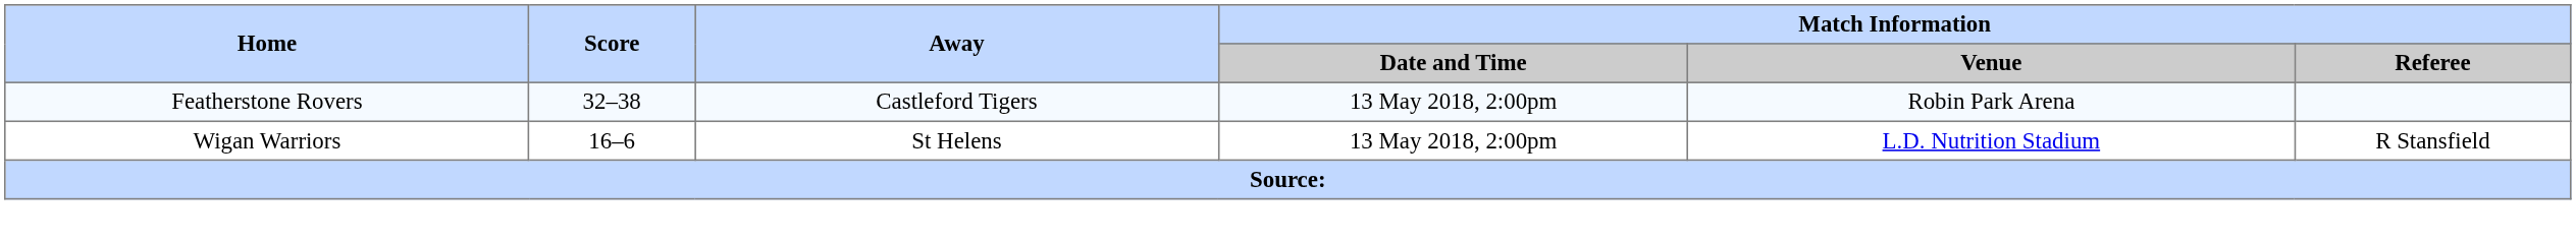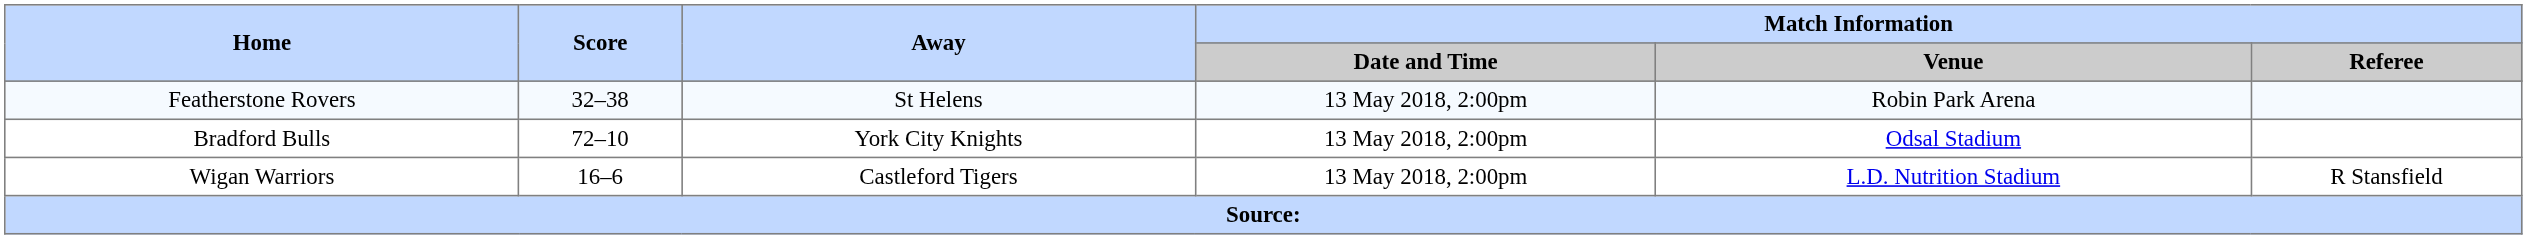Featherstone Rovers | Away: Castleford Tigers -> St Helens
+ row: Bradford Bulls | 72–10 | York City Knights | 13 May 2018, 2:00pm | Odsal Stadium
Wigan Warriors | Away: St Helens -> Castleford Tigers
